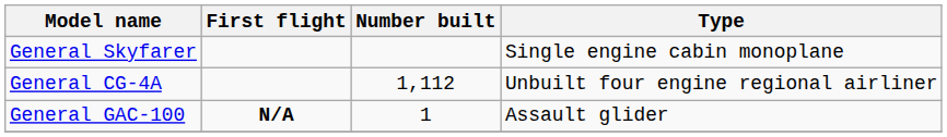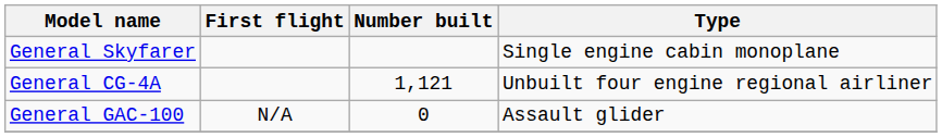General CG-4A | Number built: 1,112 -> 1,121
General GAC-100 | First flight: bold -> normal
General GAC-100 | Number built: 1 -> 0
